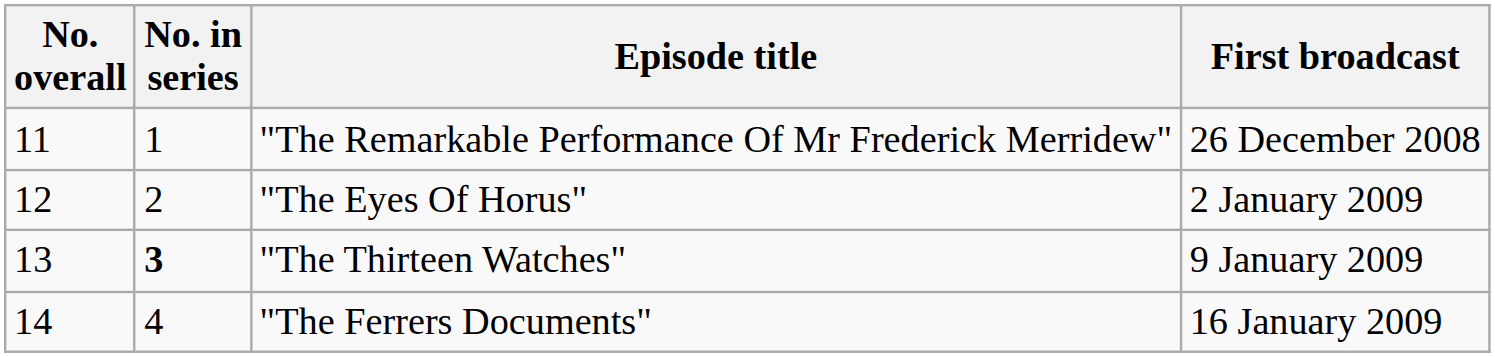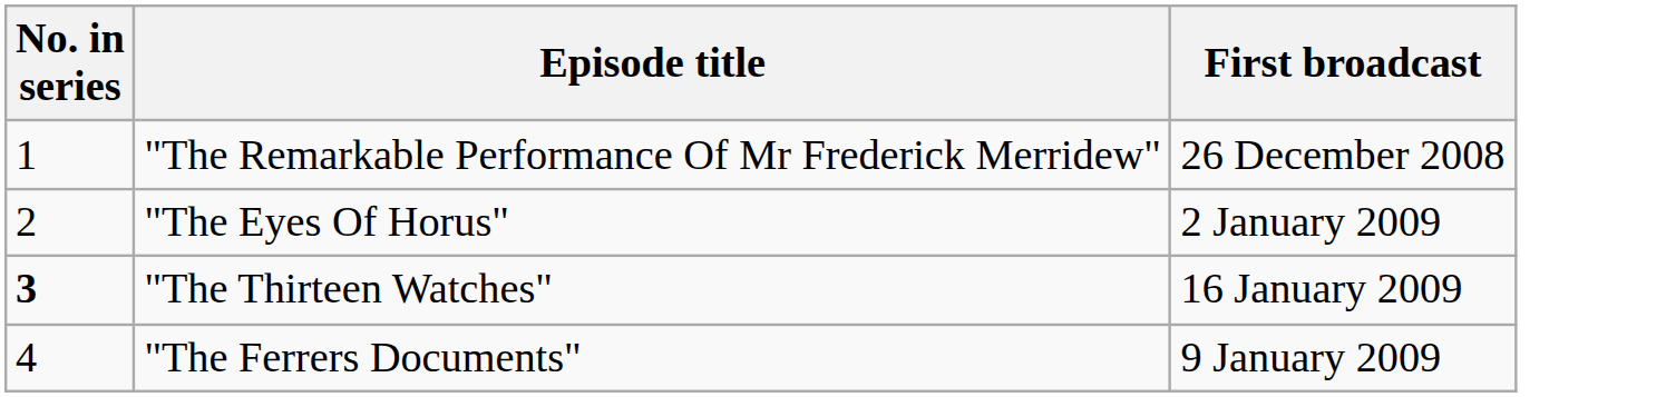- column: No. overall | 11 | 12 | 13 | 14
"The Thirteen Watches" | First broadcast: 9 January 2009 -> 16 January 2009
"The Ferrers Documents" | First broadcast: 16 January 2009 -> 9 January 2009
